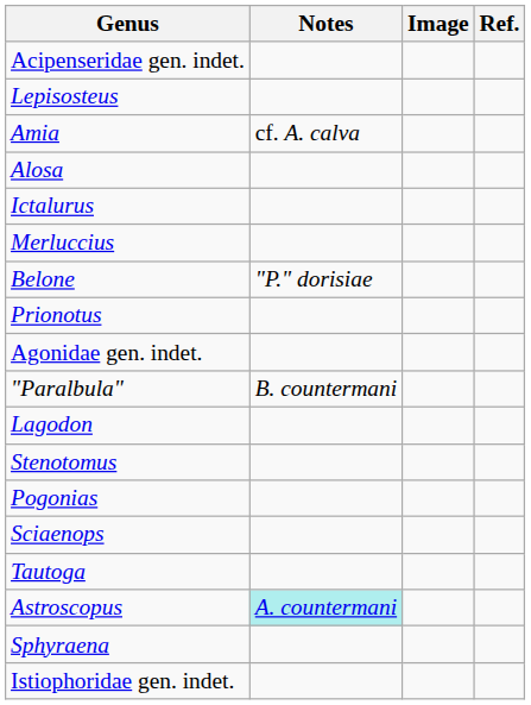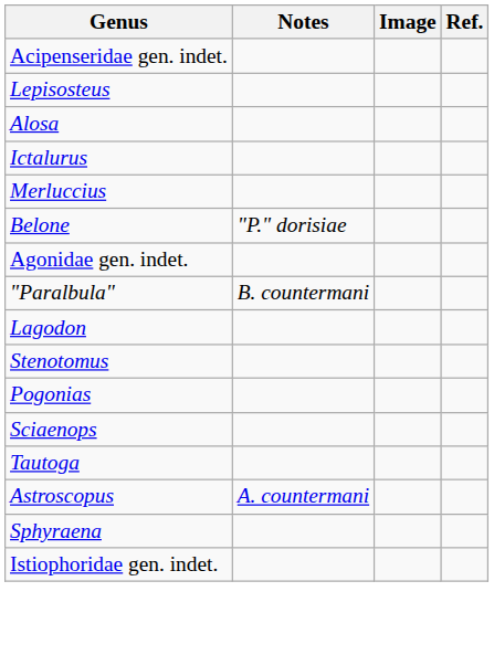- row: Amia | cf. A. calva
- row: Prionotus
Astroscopus | Notes: paleturquoise background -> no background
